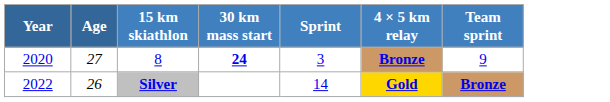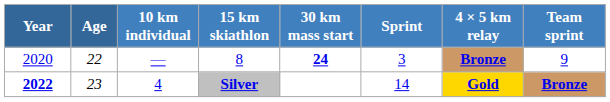+ column: 10 km individual | — | 4
8 | Age: 27 -> 22
Silver | Year: normal -> bold
Silver | Age: 26 -> 23
